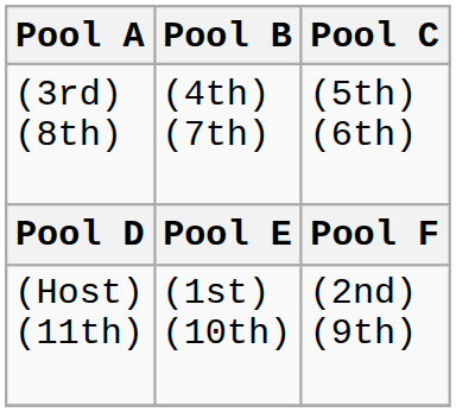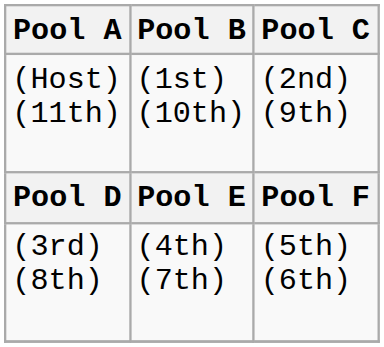rows swapped: (Host) (11th) <-> (3rd) (8th)
